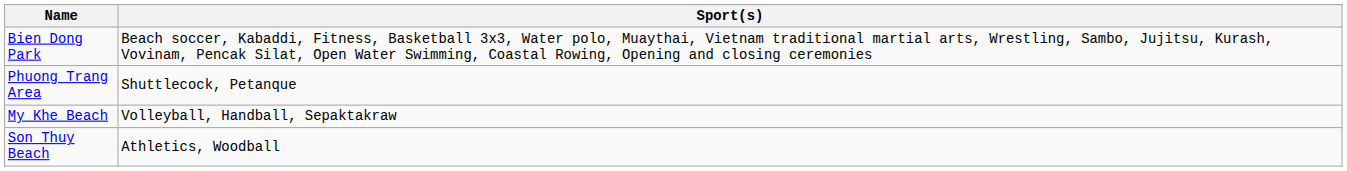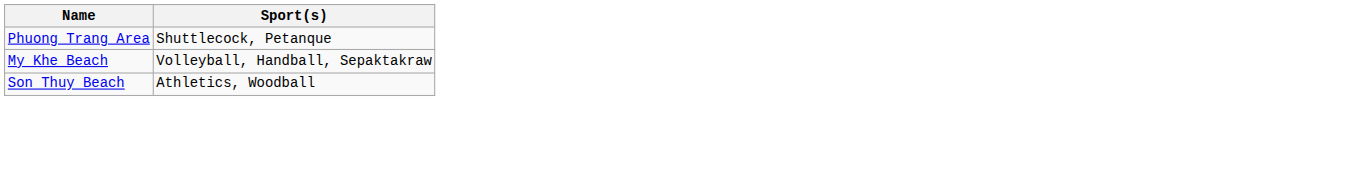- row: Bien Dong Park | Beach soccer, Kabaddi, Fitness, Basketball 3x3, Water polo, Muaythai, Vietnam traditional martial arts, Wrestling, Sambo, Jujitsu, Kurash, Vovinam, Pencak Silat, Open Water Swimming, Coastal Rowing, Opening and closing ceremonies
